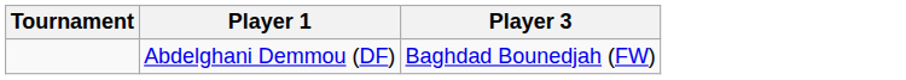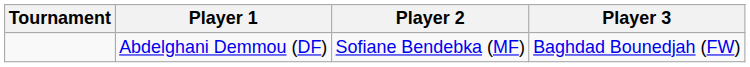+ column: Player 2 | Sofiane Bendebka (MF)
